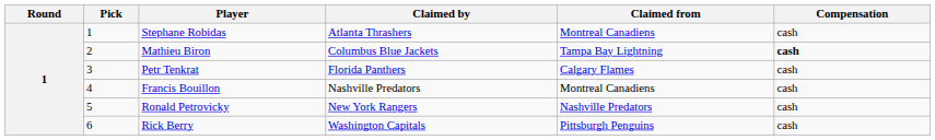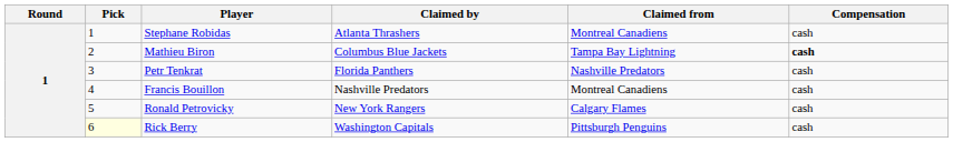Petr Tenkrat | Claimed from: Calgary Flames -> Nashville Predators
Ronald Petrovicky | Claimed from: Nashville Predators -> Calgary Flames
Rick Berry | Pick: no background -> lightyellow background
